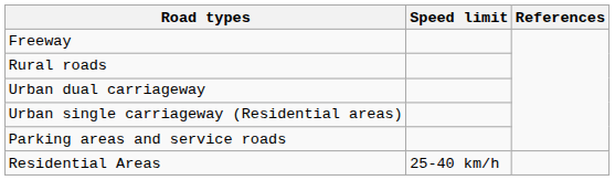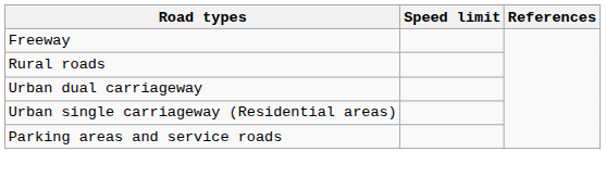- row: Residential Areas | 25-40 km/h
